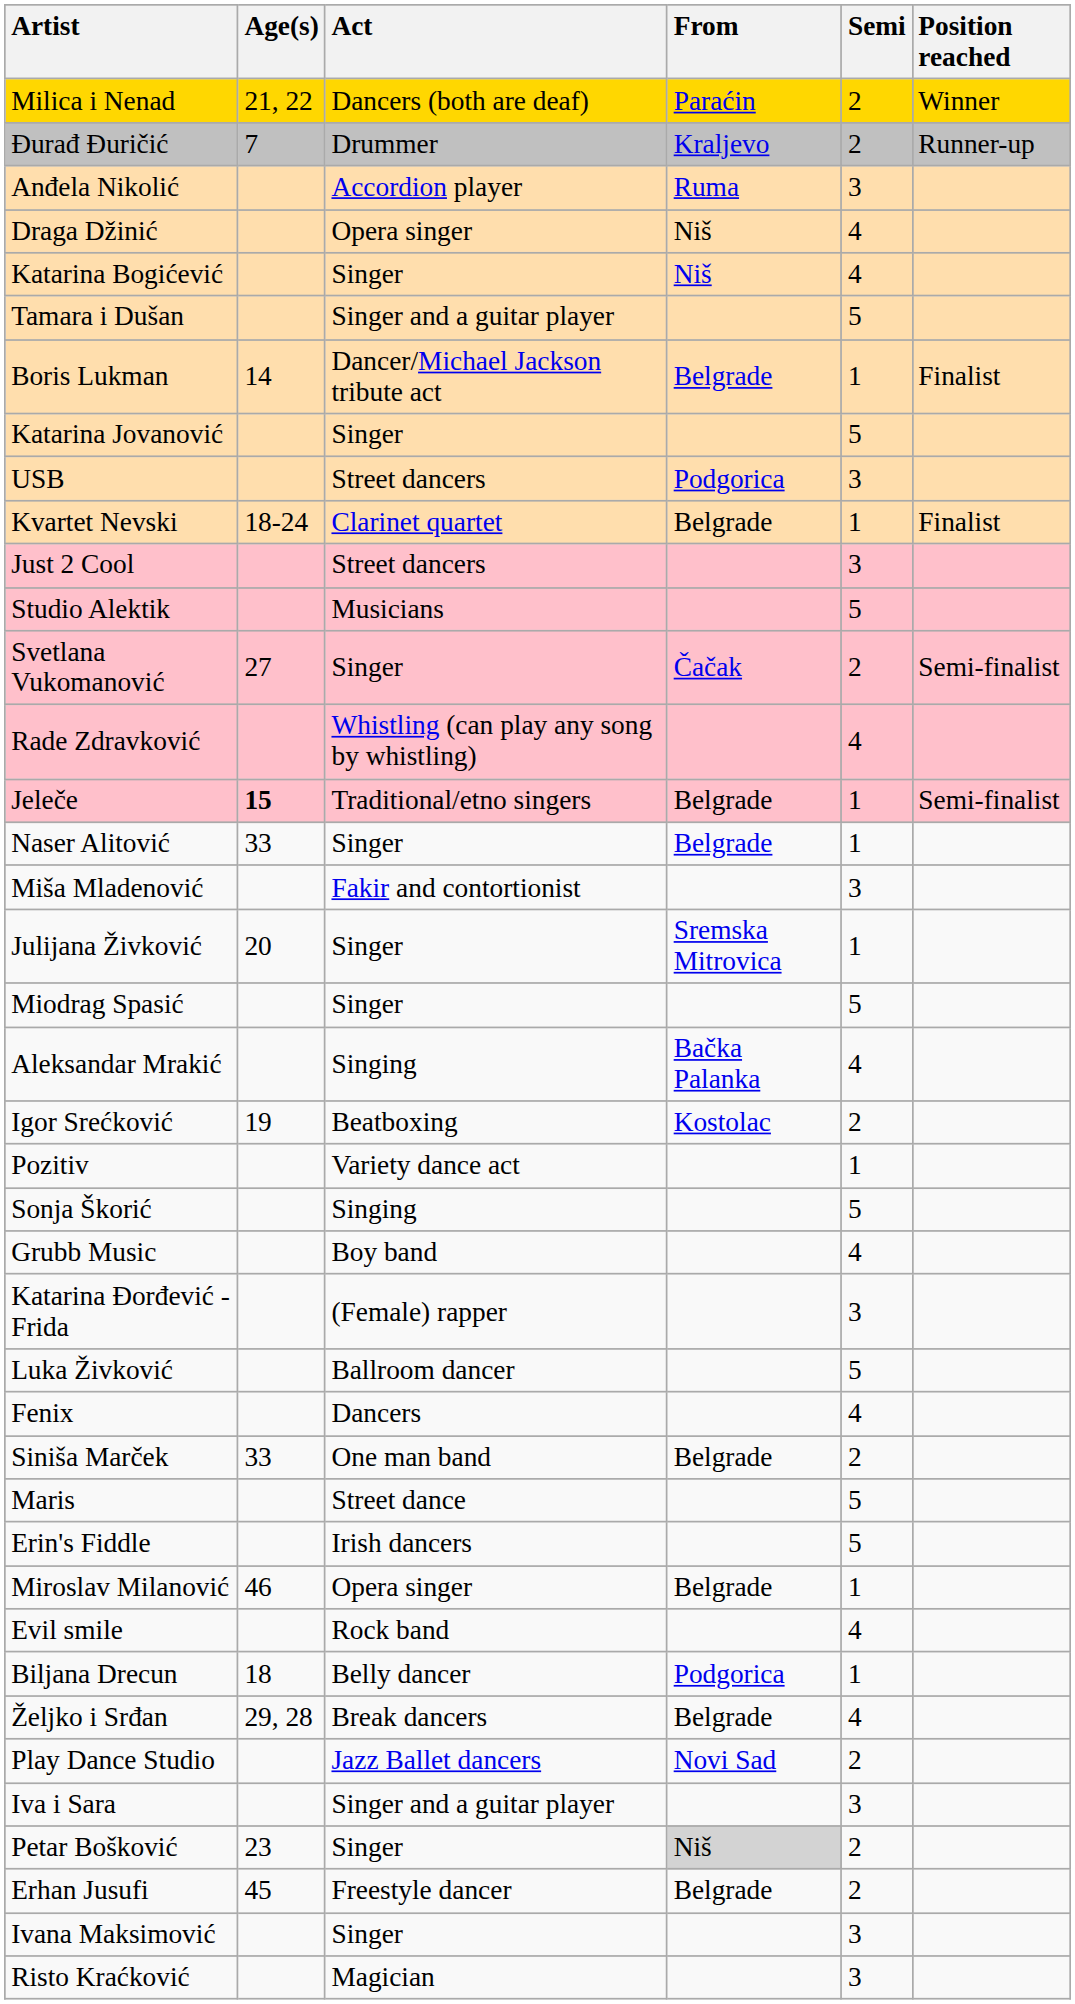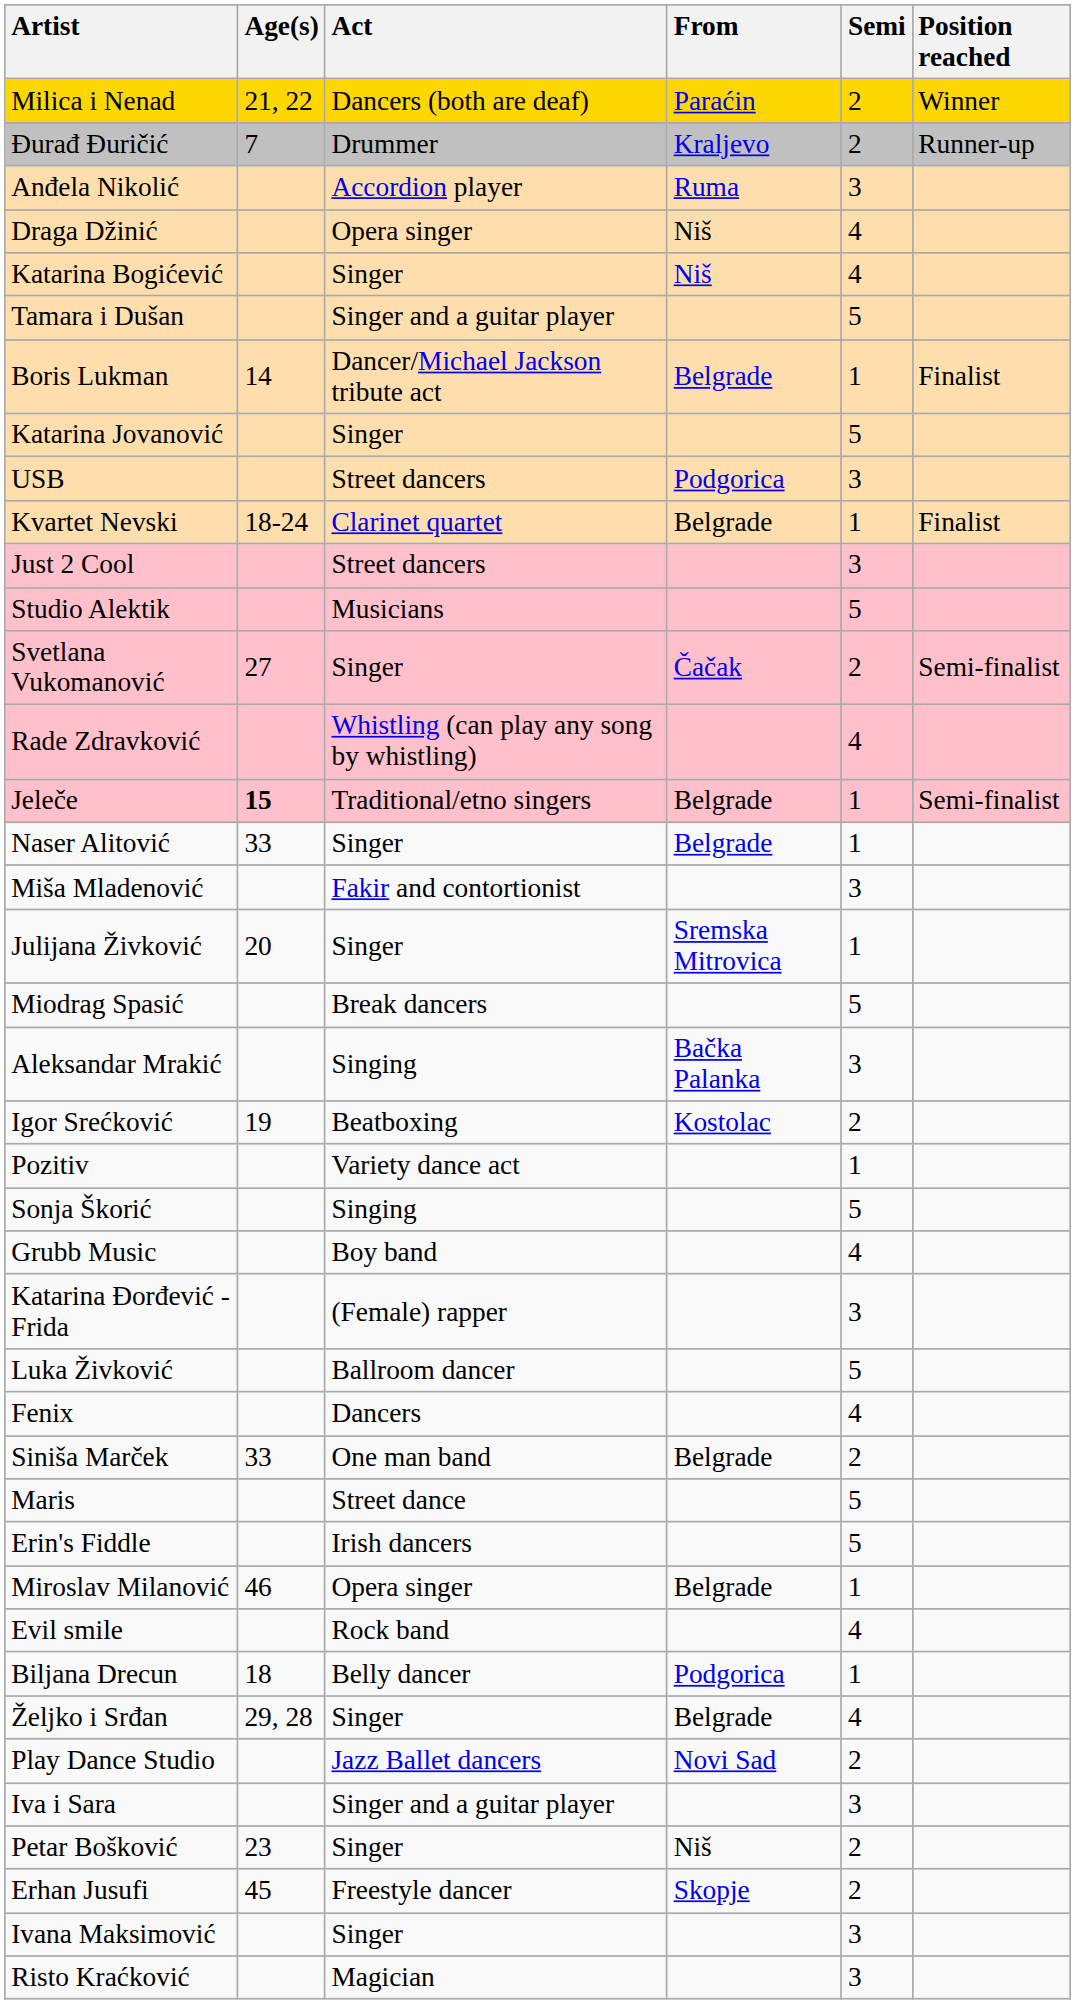Miodrag Spasić | Act: Singer -> Break dancers
Aleksandar Mrakić | Semi: 4 -> 3
Željko i Srđan | Act: Break dancers -> Singer
Petar Bošković | From: lightgrey background -> no background
Erhan Jusufi | From: Belgrade -> Skopje
